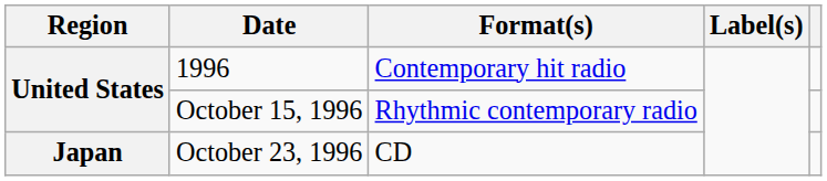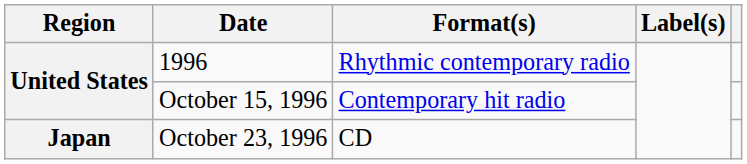1996 | Format(s): Contemporary hit radio -> Rhythmic contemporary radio
October 15, 1996 | Format(s): Rhythmic contemporary radio -> Contemporary hit radio
